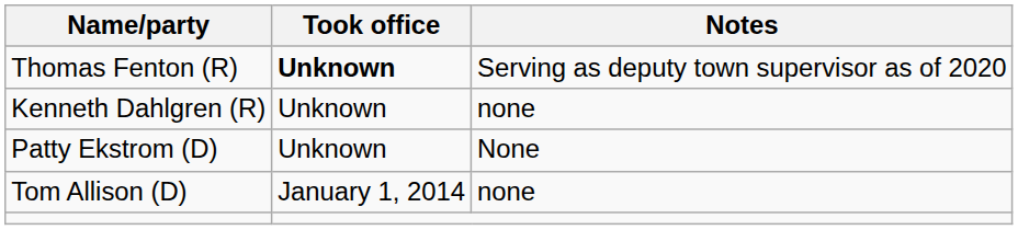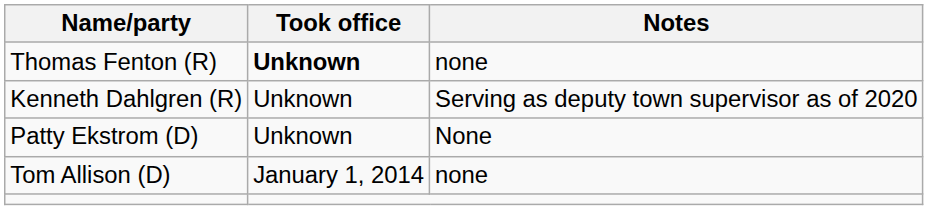Thomas Fenton (R) | Notes: Serving as deputy town supervisor as of 2020 -> none
Kenneth Dahlgren (R) | Notes: none -> Serving as deputy town supervisor as of 2020
